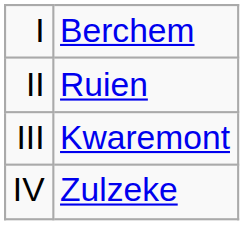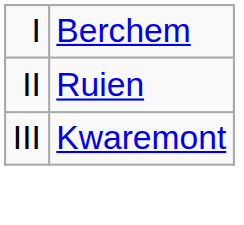- row: IV | Zulzeke
